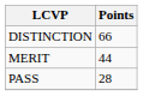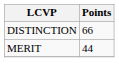- row: PASS | 28
